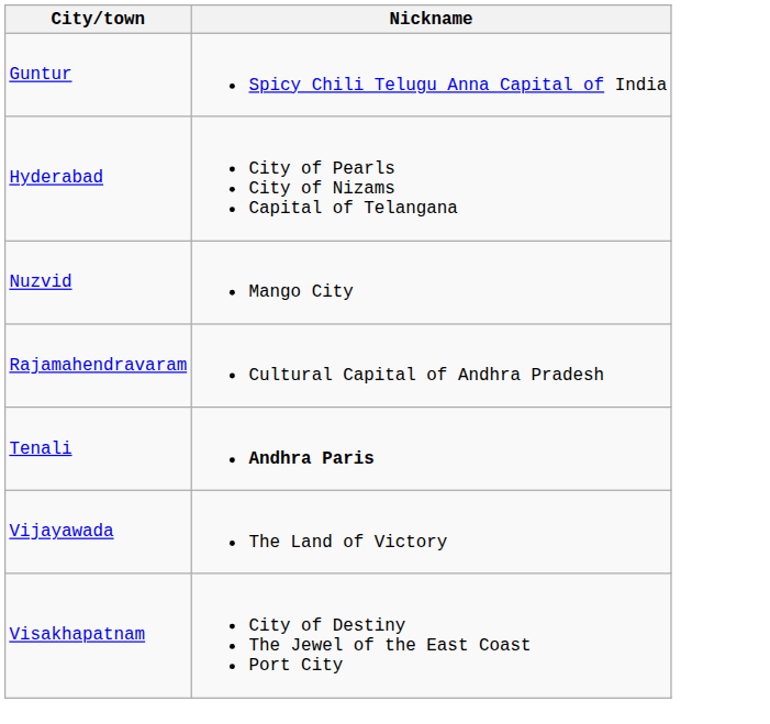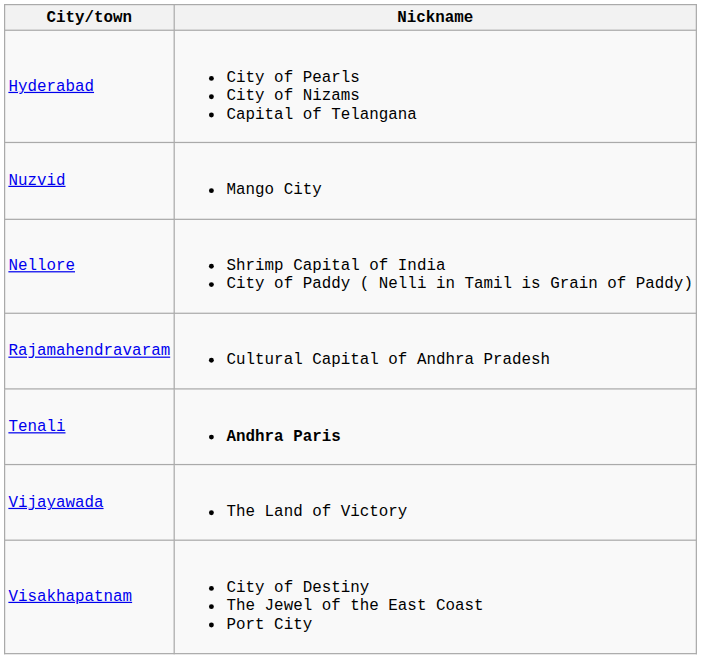- row: Guntur | Spicy Chili Telugu Anna Capital of India
+ row: Nellore | Shrimp Capital of India City of Paddy ( Nelli in Tamil is Grain of Paddy)
